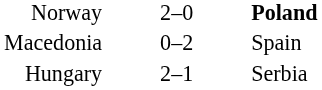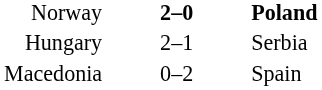Norway | column 2: normal -> bold
rows swapped: Macedonia <-> Hungary
